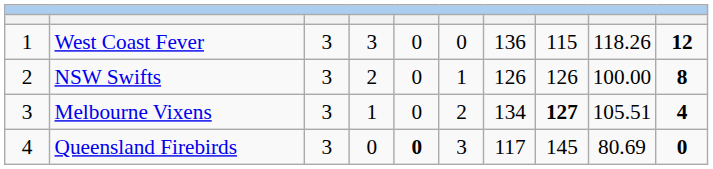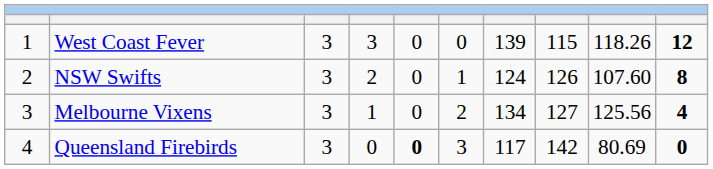West Coast Fever | column 7: 136 -> 139
NSW Swifts | column 7: 126 -> 124
NSW Swifts | column 9: 100.00 -> 107.60
Melbourne Vixens | column 8: bold -> normal
Melbourne Vixens | column 9: 105.51 -> 125.56
Queensland Firebirds | column 8: 145 -> 142
